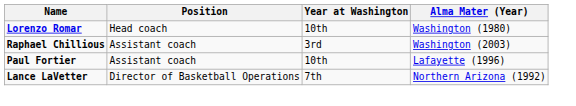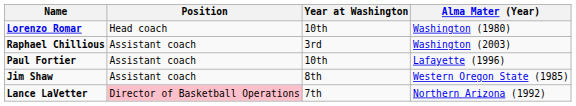+ row: Jim Shaw | Assistant coach | 8th | Western Oregon State (1985)
Lance LaVetter | Position: no background -> pink background
